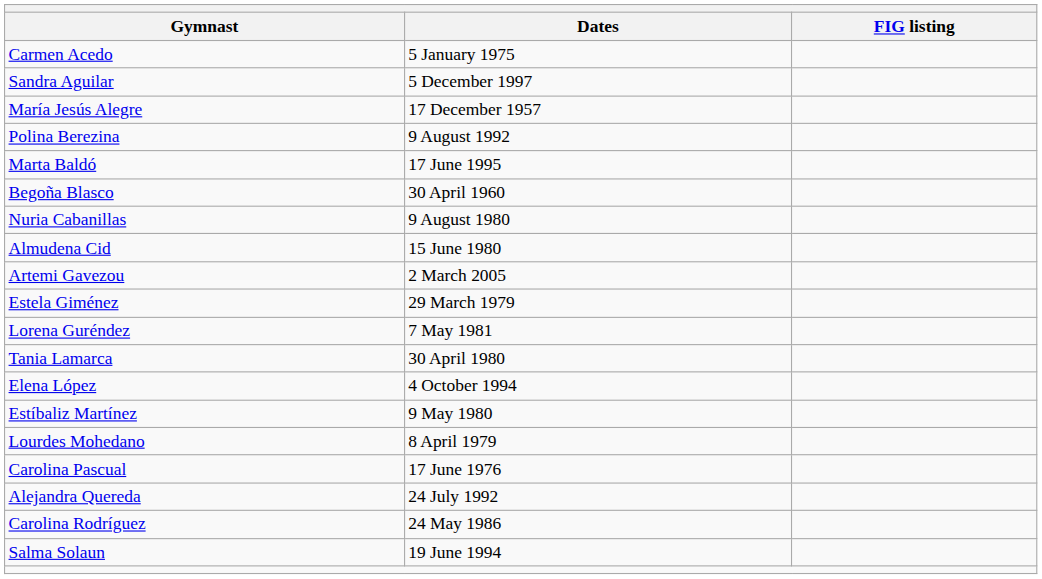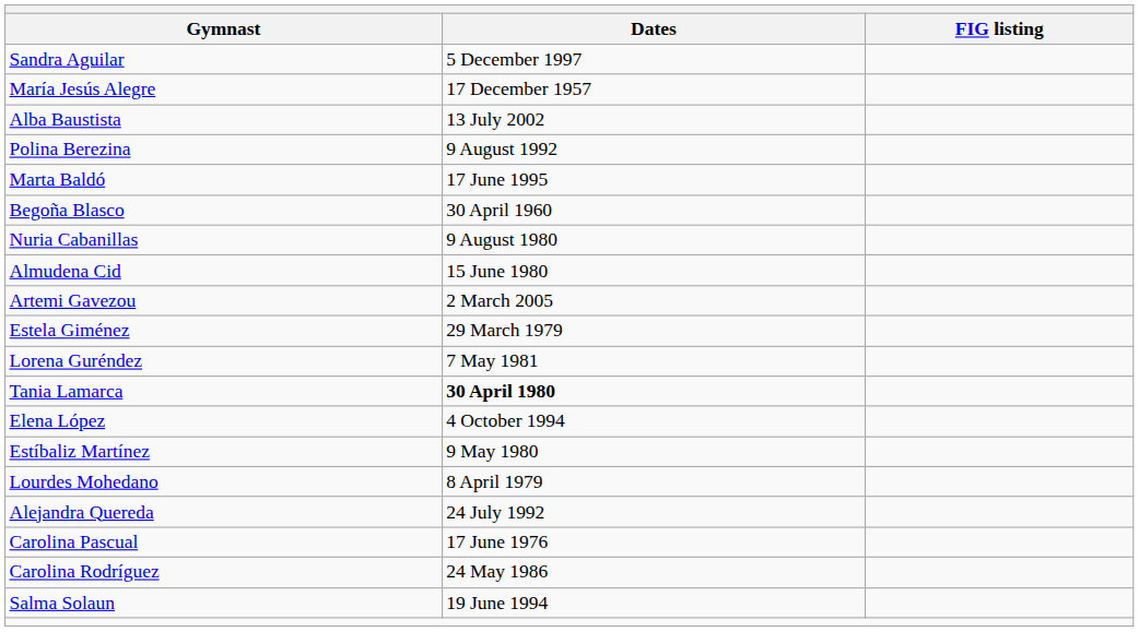- row: Carmen Acedo | 5 January 1975
+ row: Alba Baustista | 13 July 2002
Tania Lamarca | Dates: normal -> bold
rows swapped: Carolina Pascual <-> Alejandra Quereda
